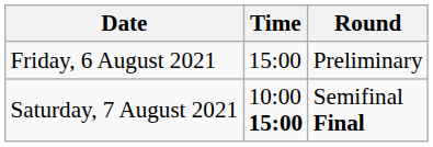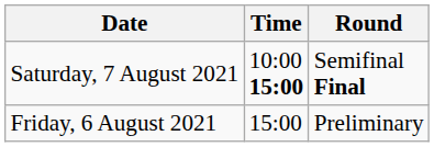rows swapped: Friday, 6 August 2021 <-> Saturday, 7 August 2021
